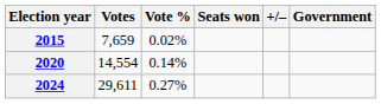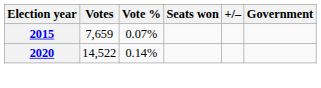2015 | Vote %: 0.02% -> 0.07%
2020 | Votes: 14,554 -> 14,522
- row: 2024 | 29,611 | 0.27%
